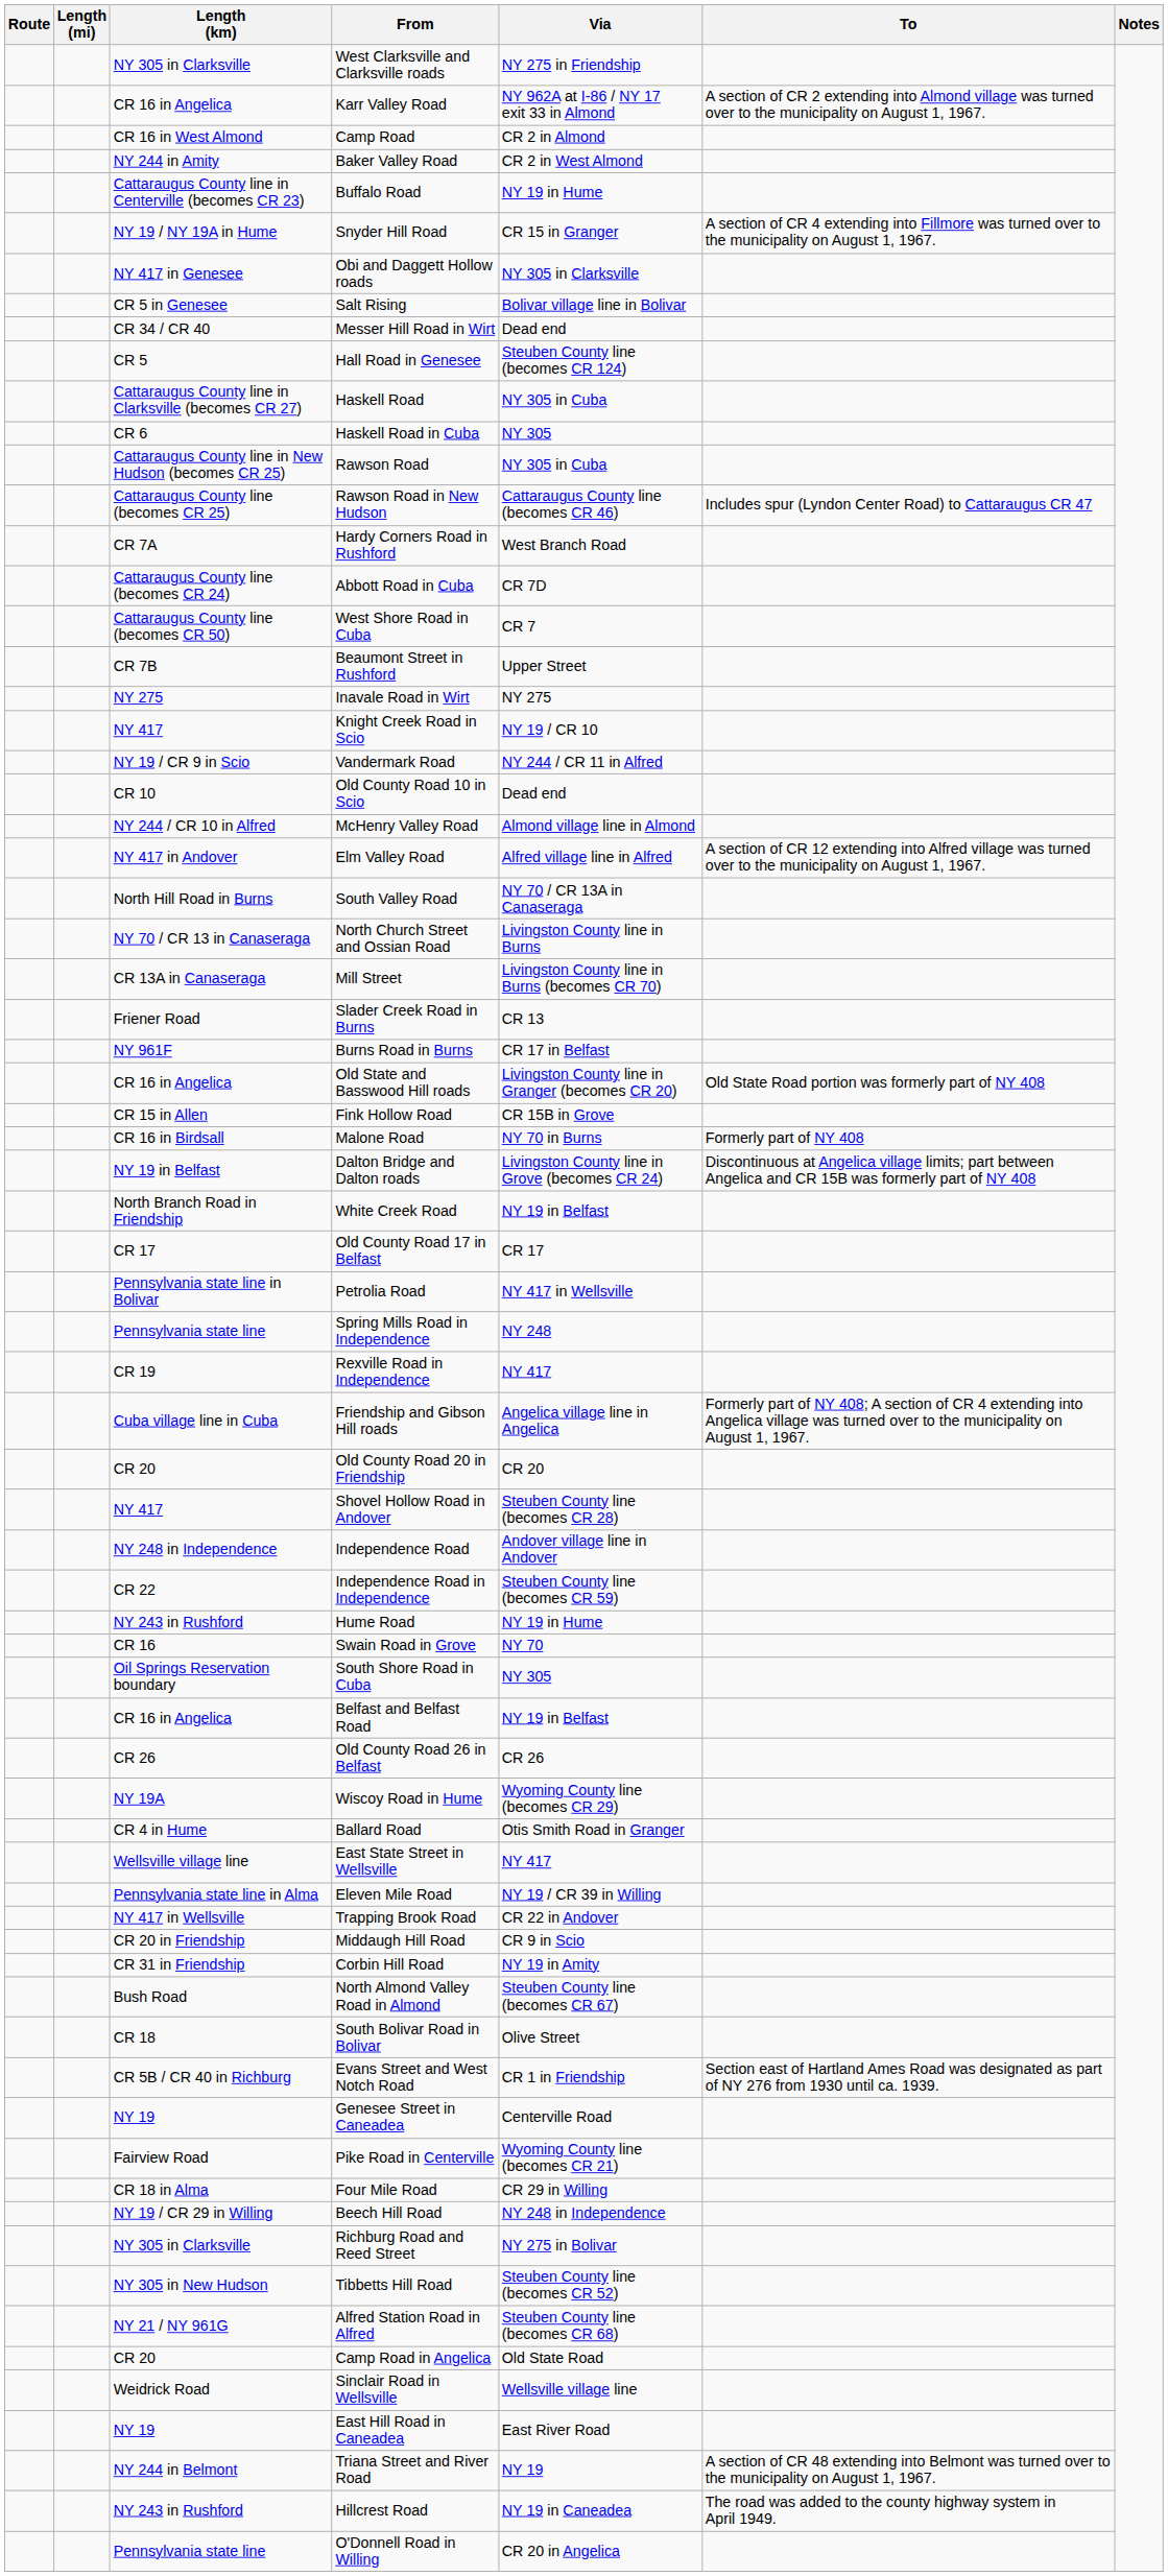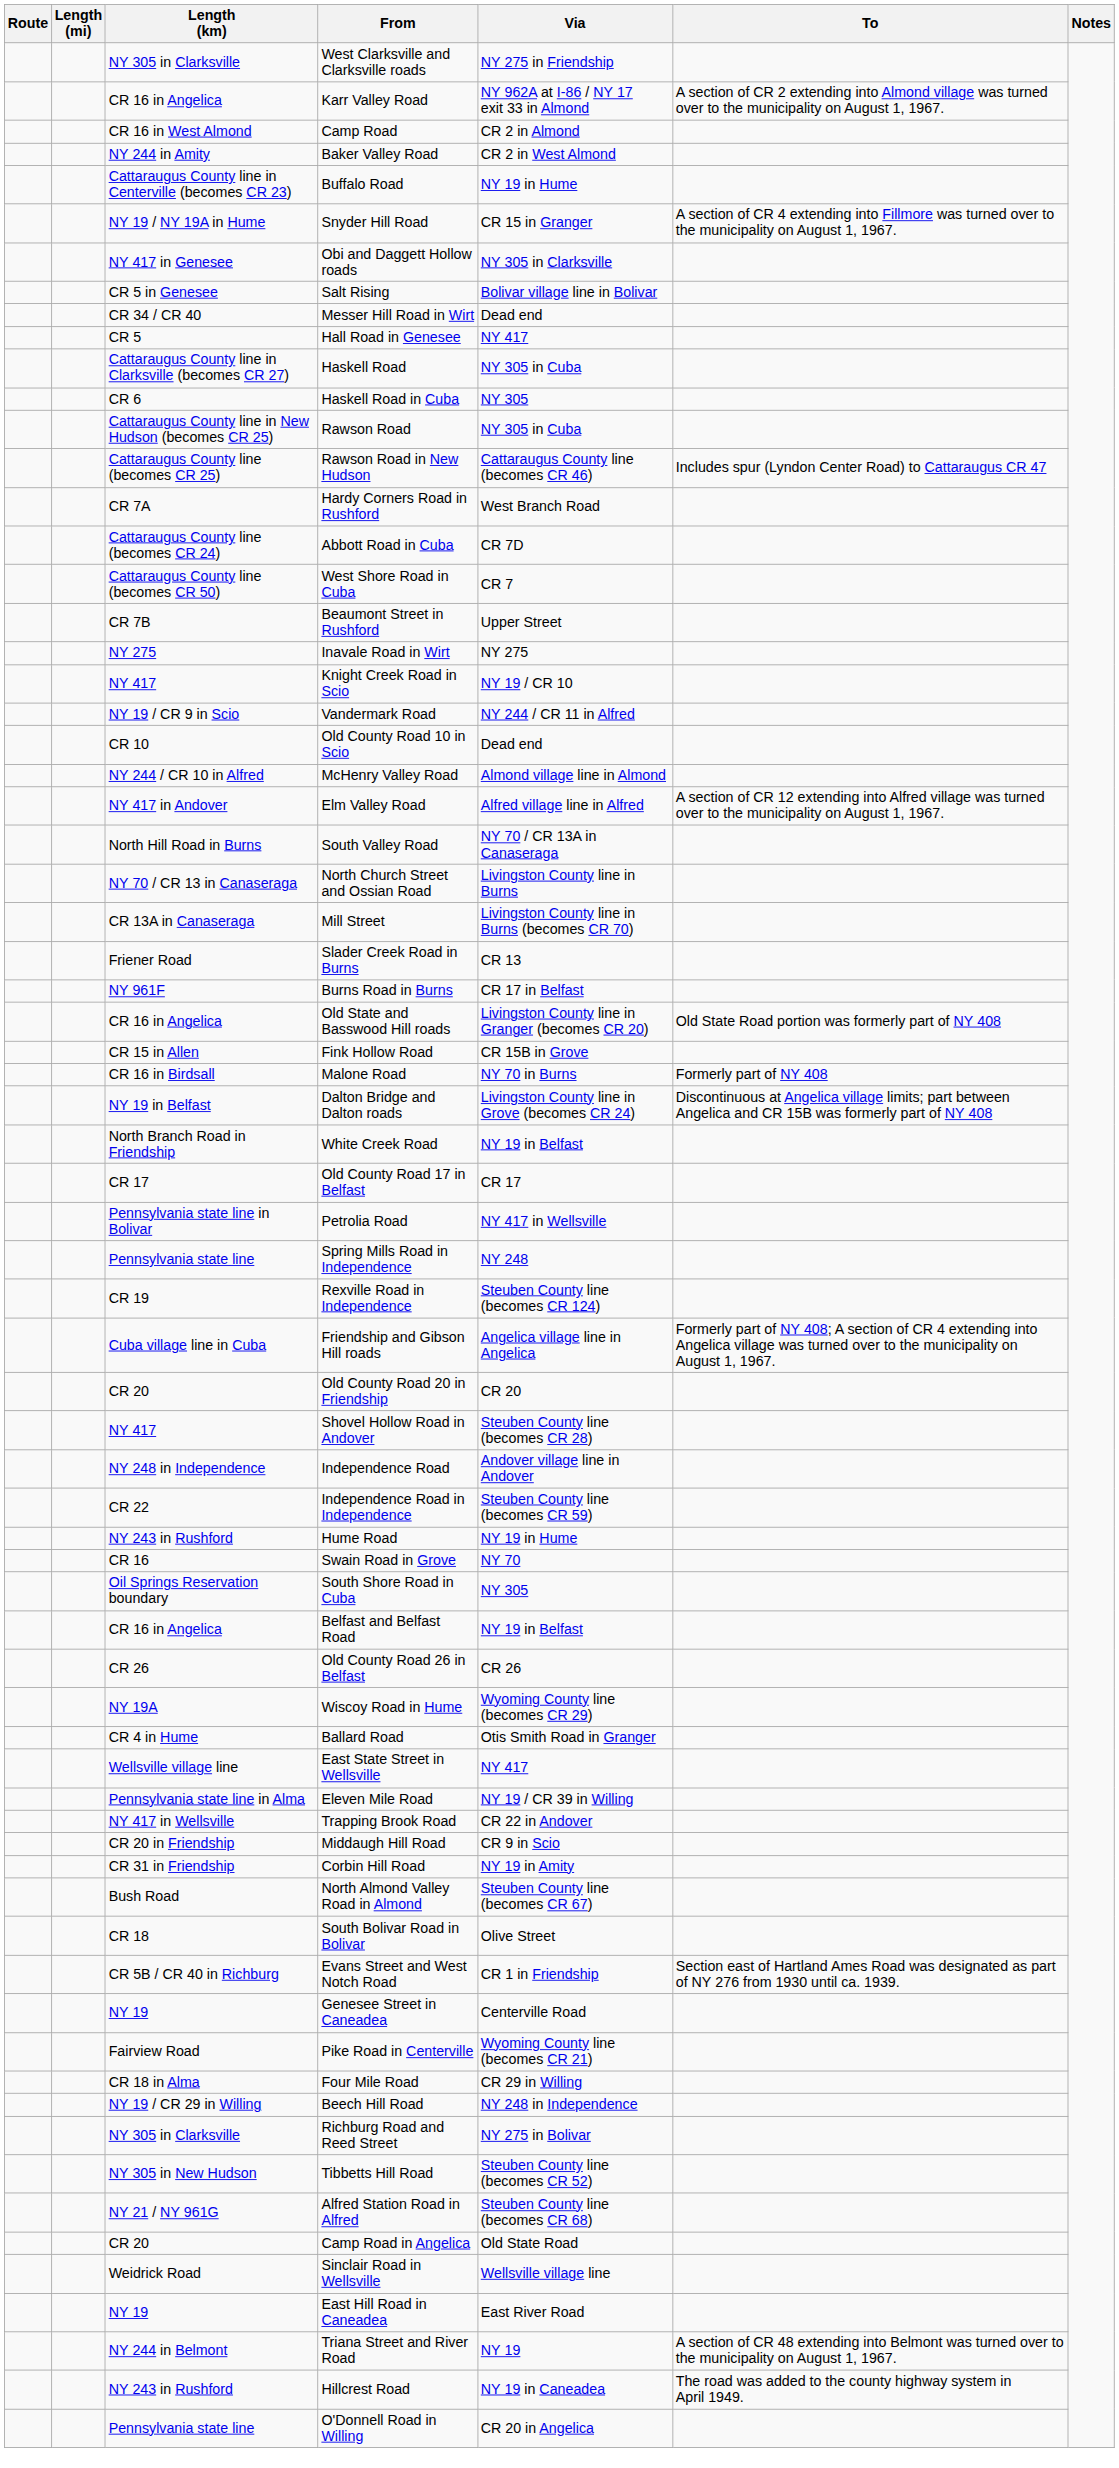Hall Road in Genesee | Via: Steuben County line (becomes CR 124) -> NY 417
Rexville Road in Independence | Via: NY 417 -> Steuben County line (becomes CR 124)
